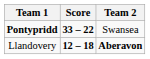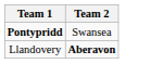- column: Score | 33 – 22 | 12 – 18
